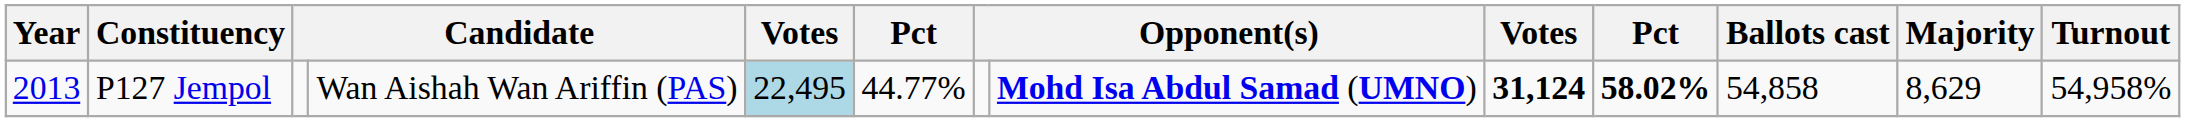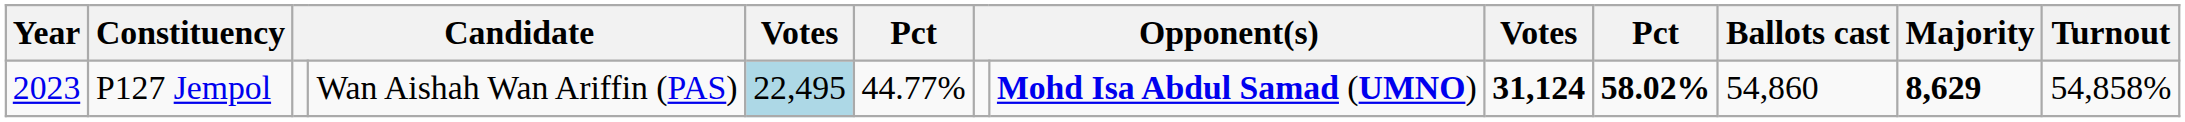P127 Jempol | Year: 2013 -> 2023
P127 Jempol | Ballots cast: 54,858 -> 54,860
P127 Jempol | Majority: normal -> bold
P127 Jempol | Turnout: 54,958% -> 54,858%
